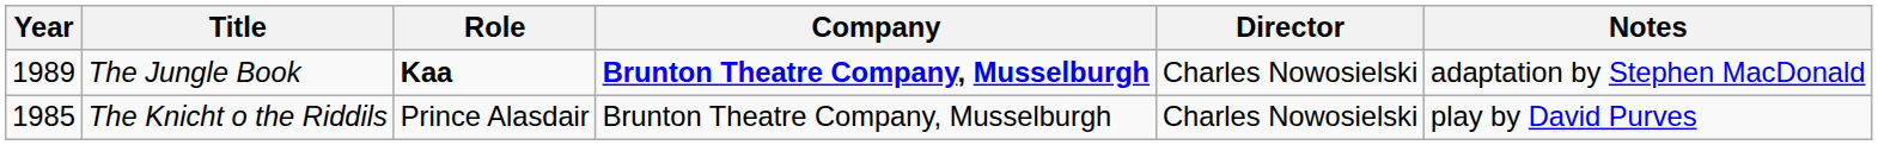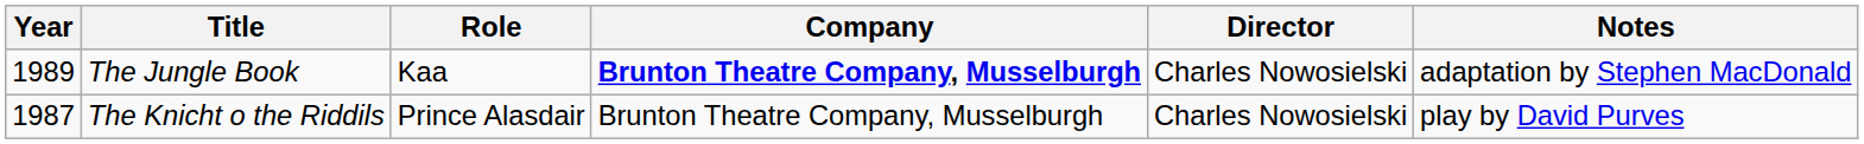The Jungle Book | Role: bold -> normal
The Knicht o the Riddils | Year: 1985 -> 1987
